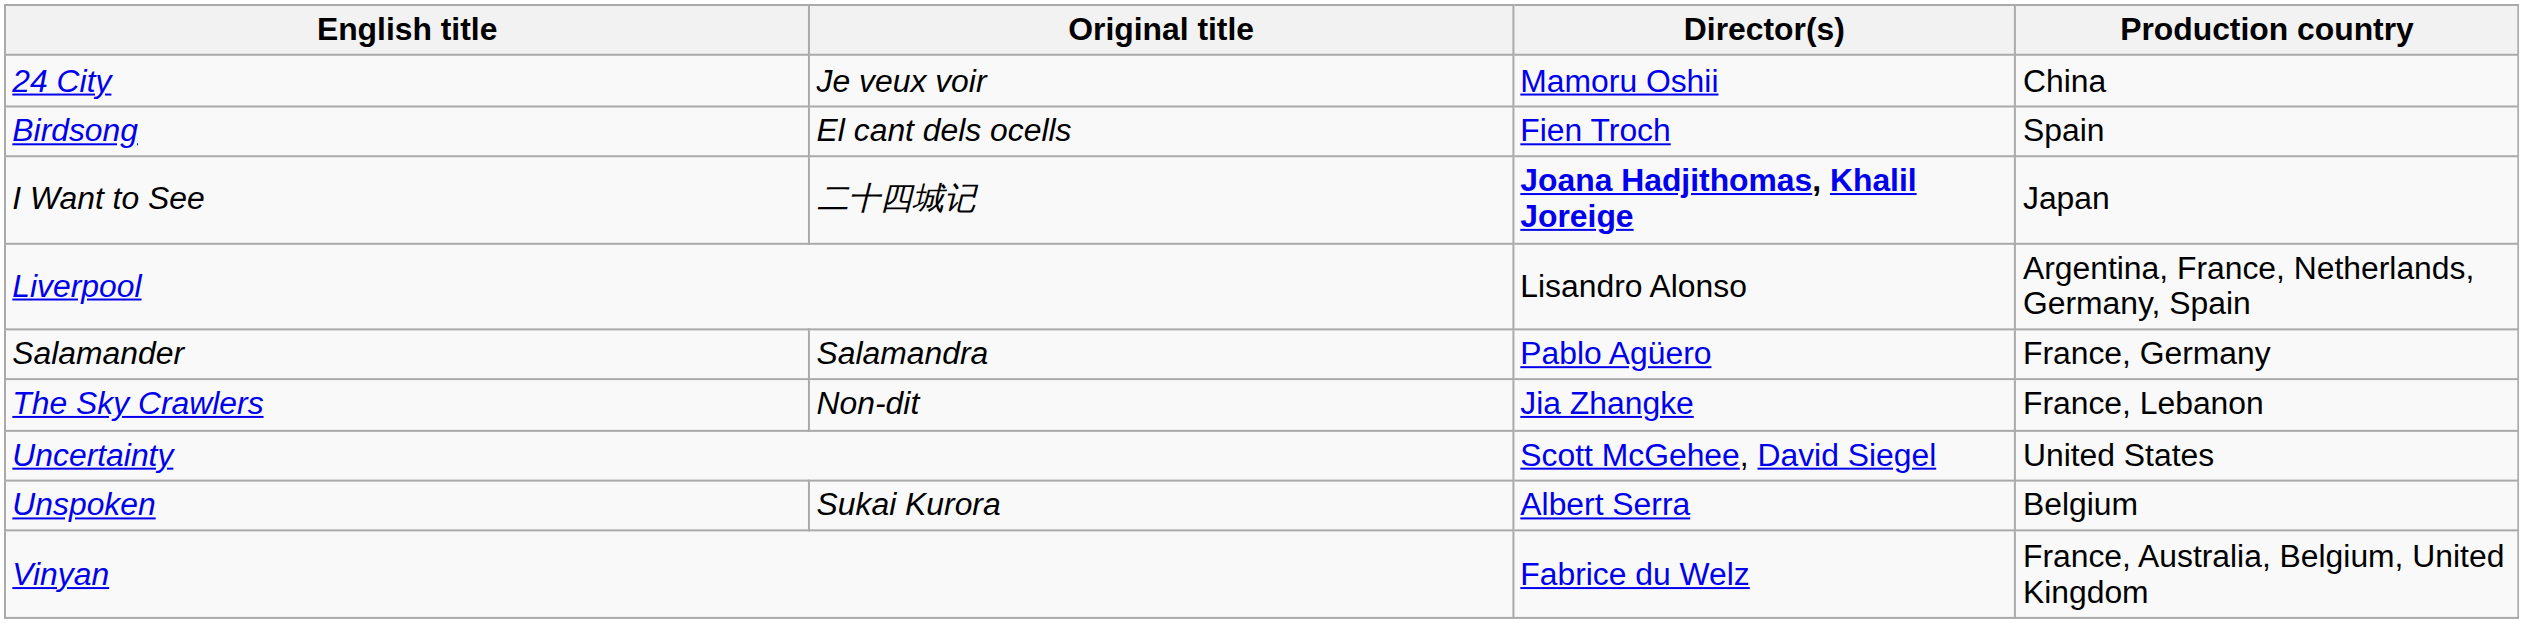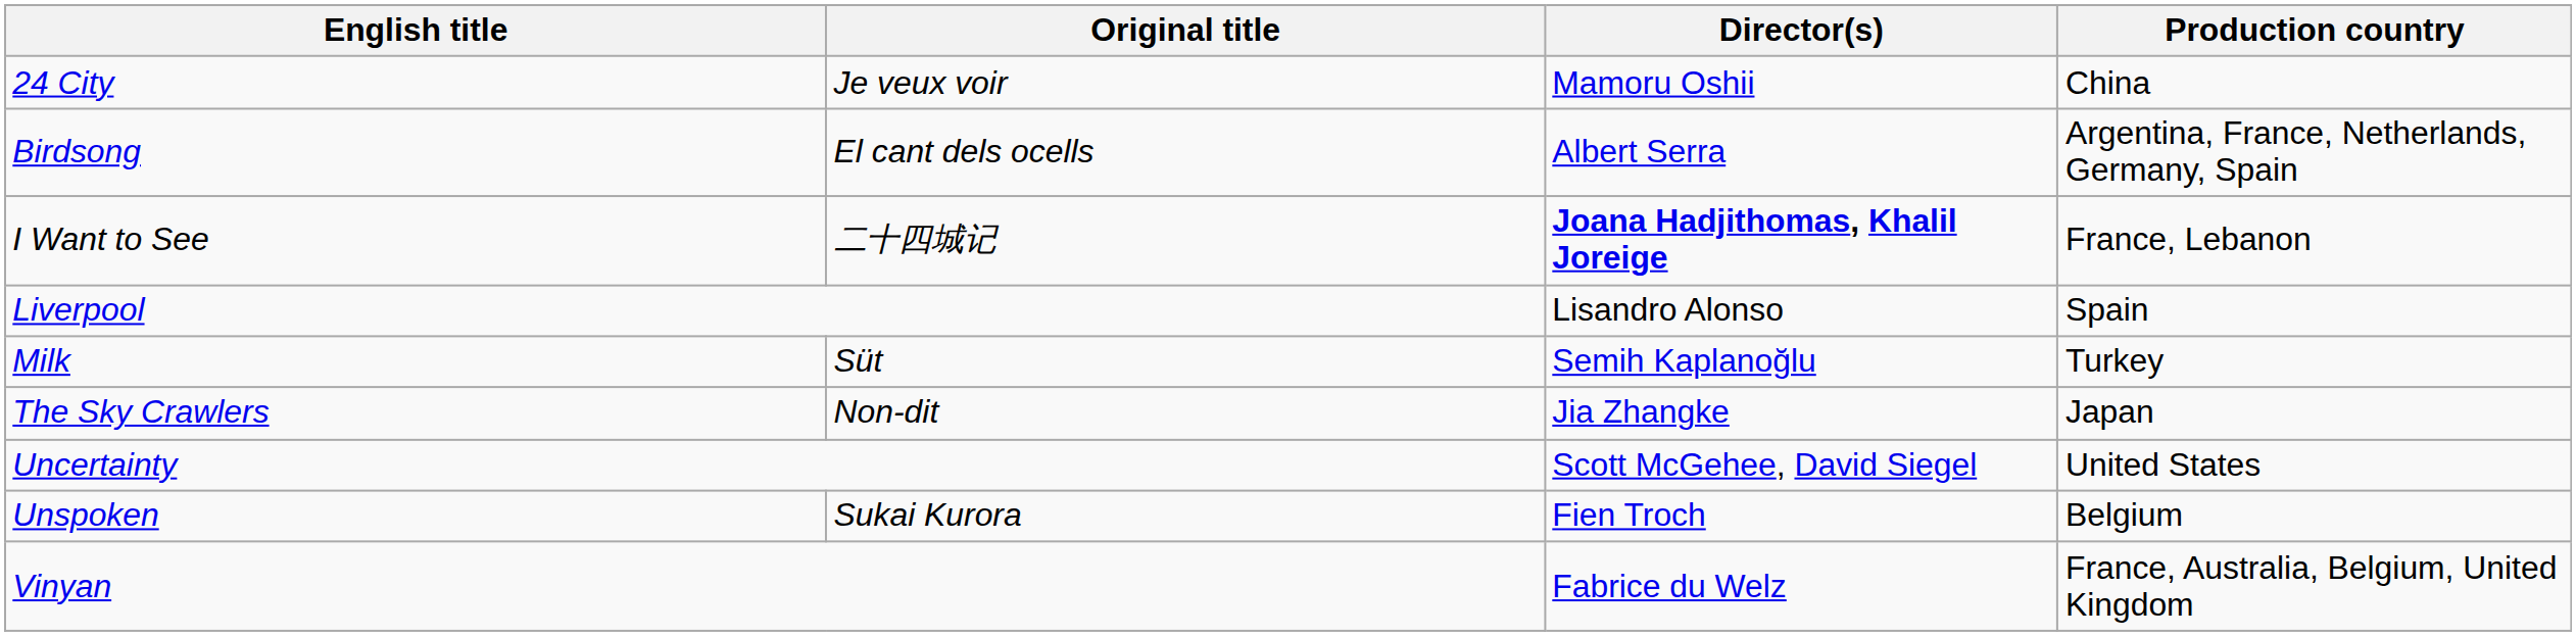Birdsong | Director(s): Fien Troch -> Albert Serra
Birdsong | Production country: Spain -> Argentina, France, Netherlands, Germany, Spain
I Want to See | Production country: Japan -> France, Lebanon
Liverpool | Production country: Argentina, France, Netherlands, Germany, Spain -> Spain
+ row: Milk | Süt | Semih Kaplanoğlu | Turkey
- row: Salamander | Salamandra | Pablo Agüero | France, Germany
The Sky Crawlers | Production country: France, Lebanon -> Japan
Unspoken | Director(s): Albert Serra -> Fien Troch
